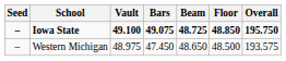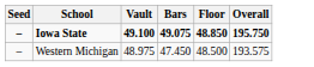- column: Beam | 48.725 | 48.650
